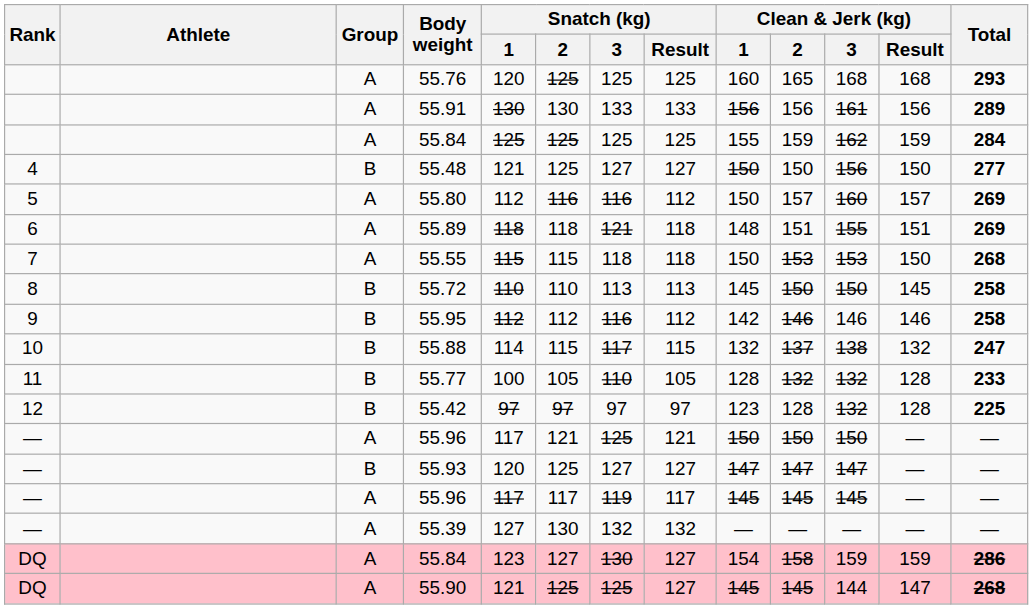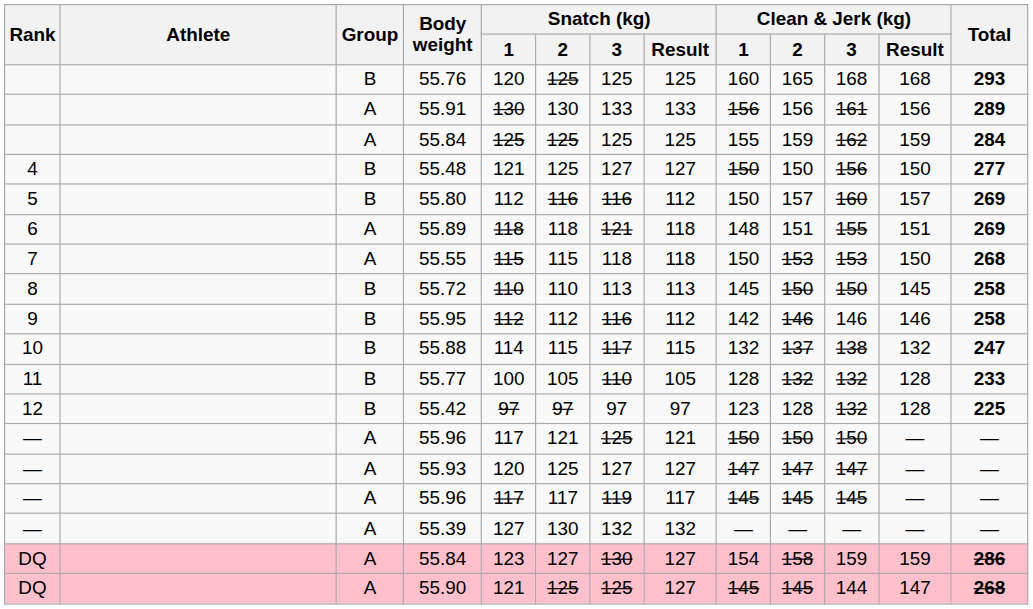55.76 | Group: A -> B
55.80 | Group: A -> B
55.93 | Group: B -> A
